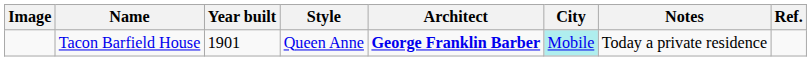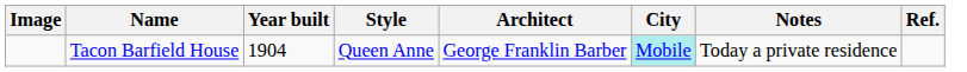Tacon Barfield House | Year built: 1901 -> 1904
Tacon Barfield House | Architect: bold -> normal
